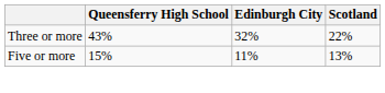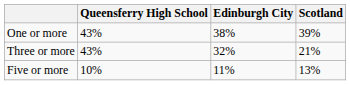+ row: One or more | 43% | 38% | 39%
Three or more | Scotland: 22% -> 21%
Five or more | Queensferry High School: 15% -> 10%
